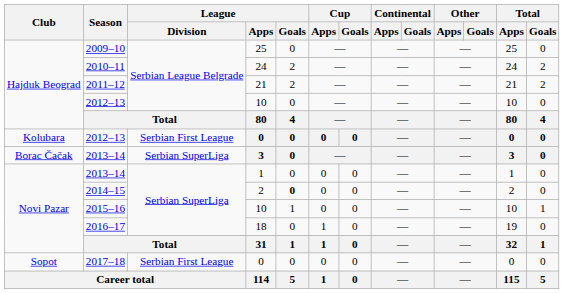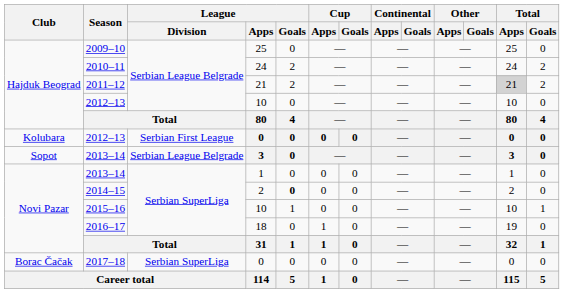2011–12 | Total / Apps: no background -> lightgrey background
2013–14 / 3 | Club: Borac Čačak -> Sopot
2013–14 / 3 | League / Division: Serbian SuperLiga -> Serbian League Belgrade
2017–18 | Club: Sopot -> Borac Čačak
2017–18 | League / Division: Serbian First League -> Serbian SuperLiga
